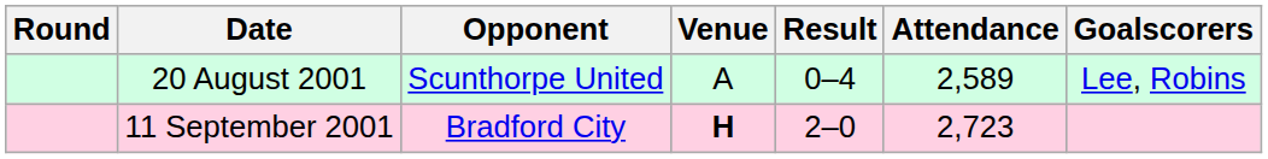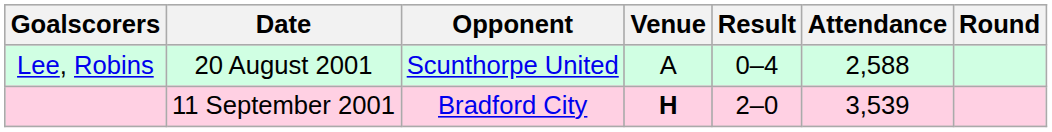columns swapped: Round <-> Goalscorers
20 August 2001 | Attendance: 2,589 -> 2,588
11 September 2001 | Attendance: 2,723 -> 3,539
